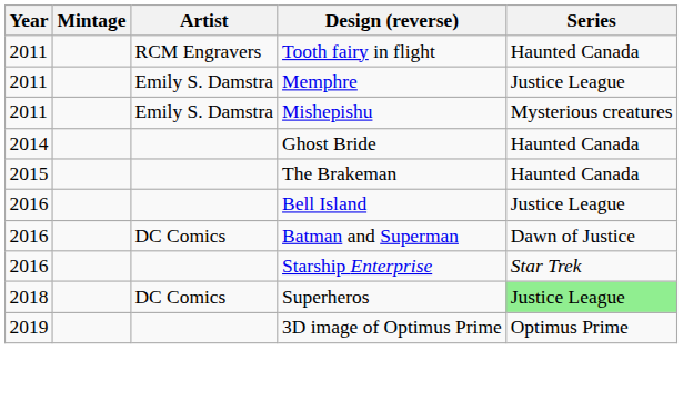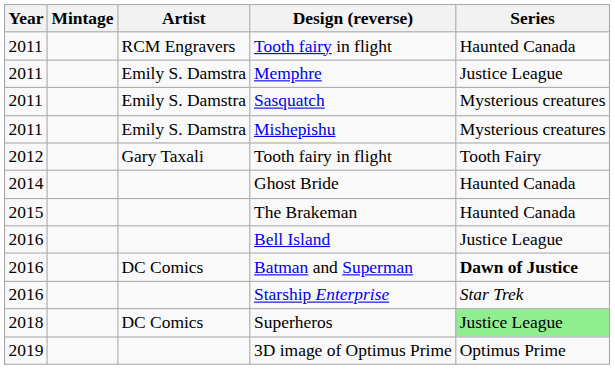+ row: 2011 | Emily S. Damstra | Sasquatch | Mysterious creatures
+ row: 2012 | Gary Taxali | Tooth fairy in flight | Tooth Fairy
Batman and Superman | Series: normal -> bold
